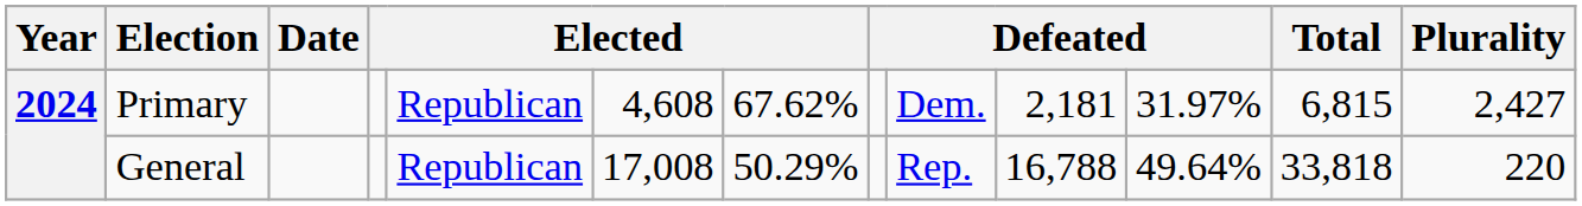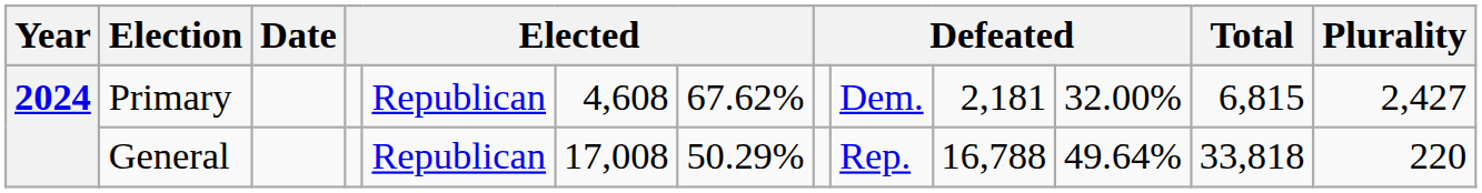Primary | column 11: 31.97% -> 32.00%
